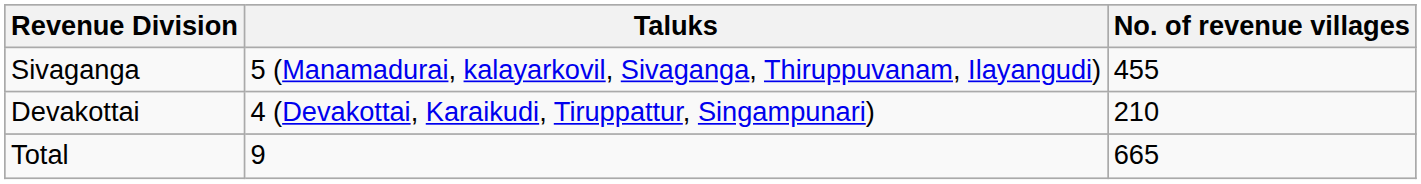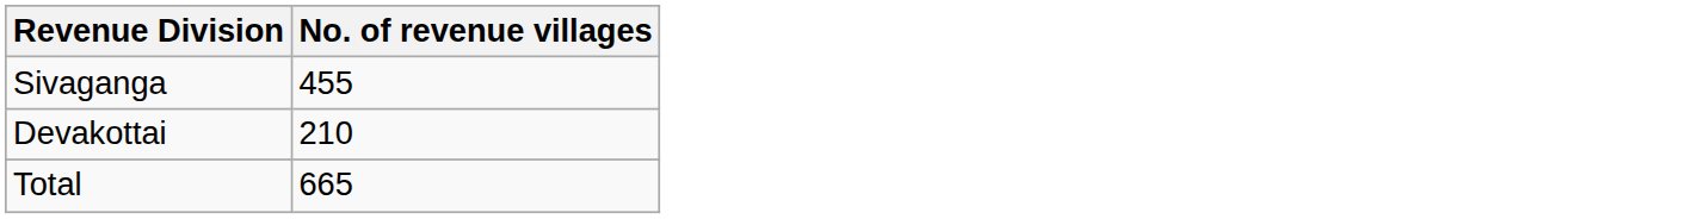- column: Taluks | 5 (Manamadurai, kalayarkovil, Sivaganga, Thiruppuvanam, Ilayangudi) | 4 (Devakottai, Karaikudi, Tiruppattur, Singampunari) | 9
